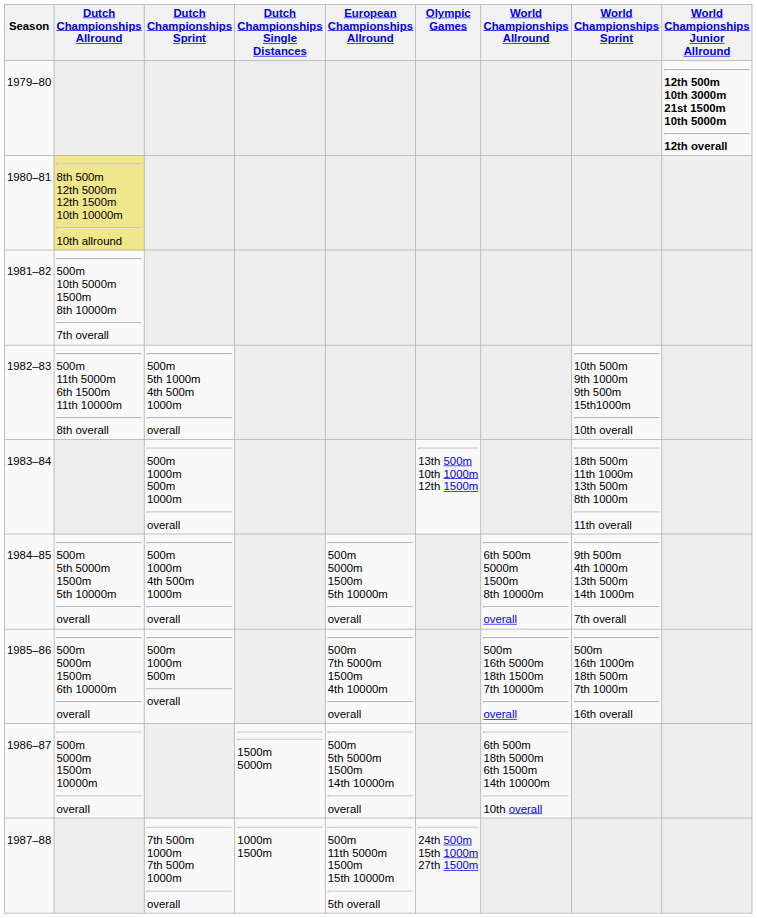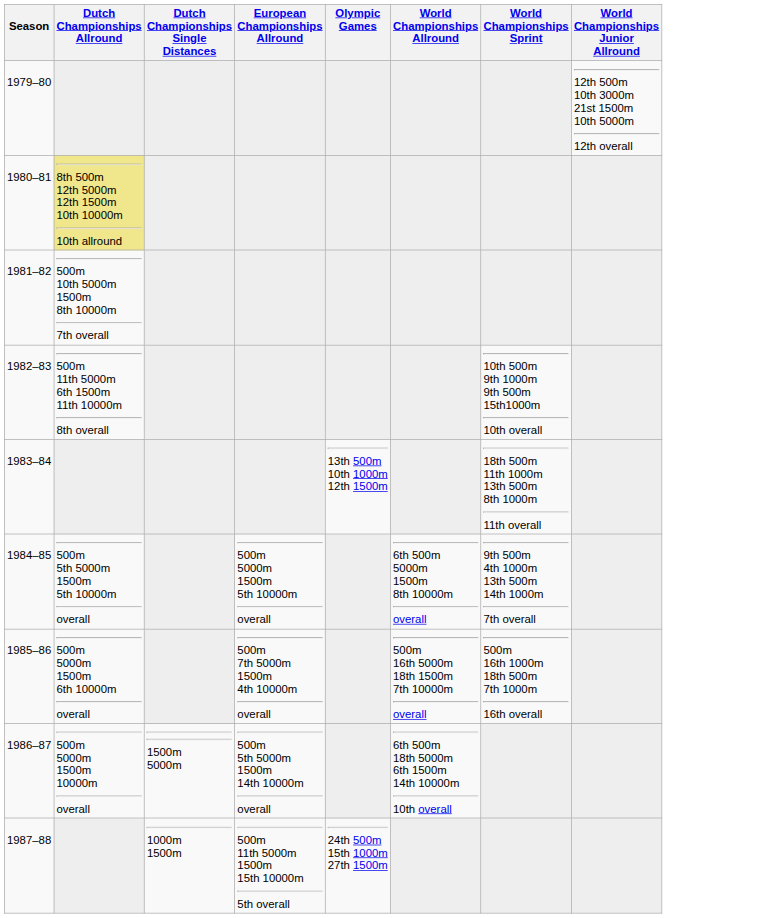- column: Dutch Championships Sprint | 500m 5th 1000m 4th 500m 1000m overall | 500m 1000m 500m 1000m overall | 500m 1000m 4th 500m 1000m overall | 500m 1000m 500m overall | 7th 500m 1000m 7th 500m 1000m overall
1979–80 | World Championships Junior Allround: bold -> normal
